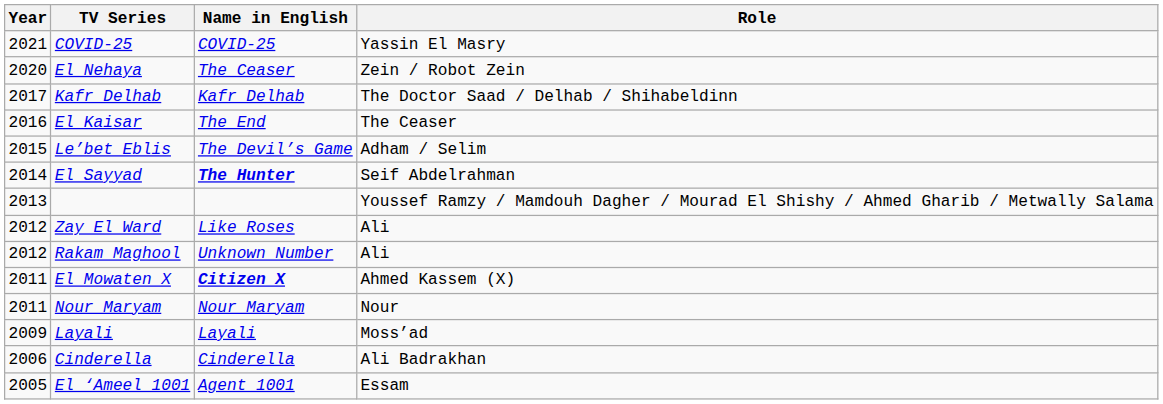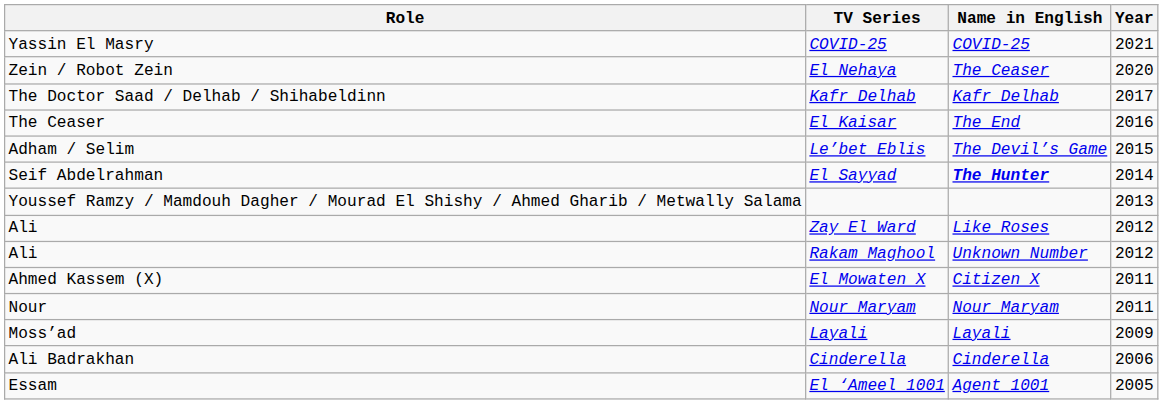columns swapped: Year <-> Role
El Mowaten X | Name in English: bold -> normal
